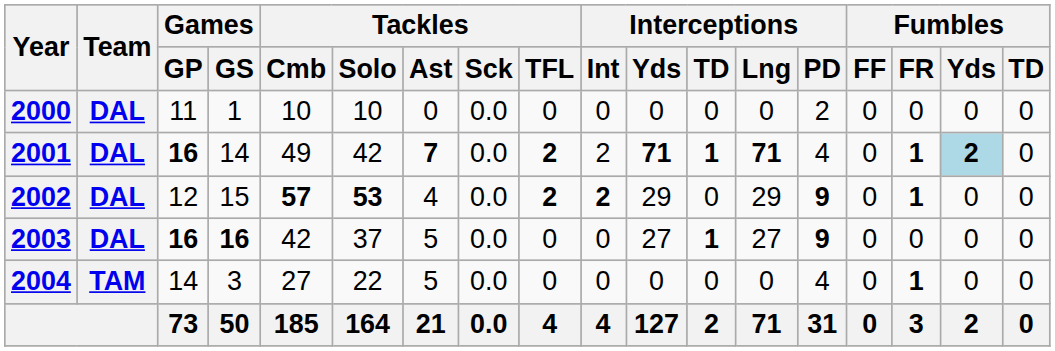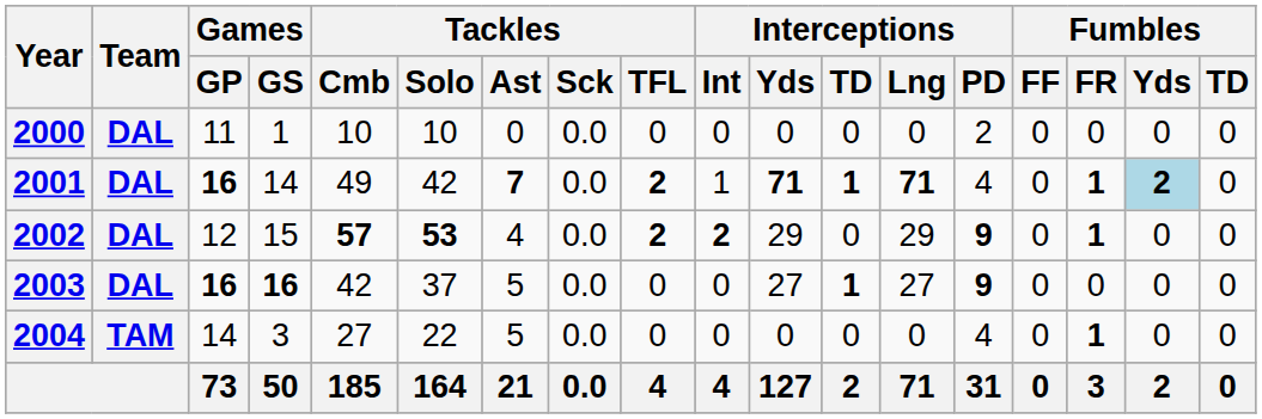2001 | Interceptions / Int: 2 -> 1
